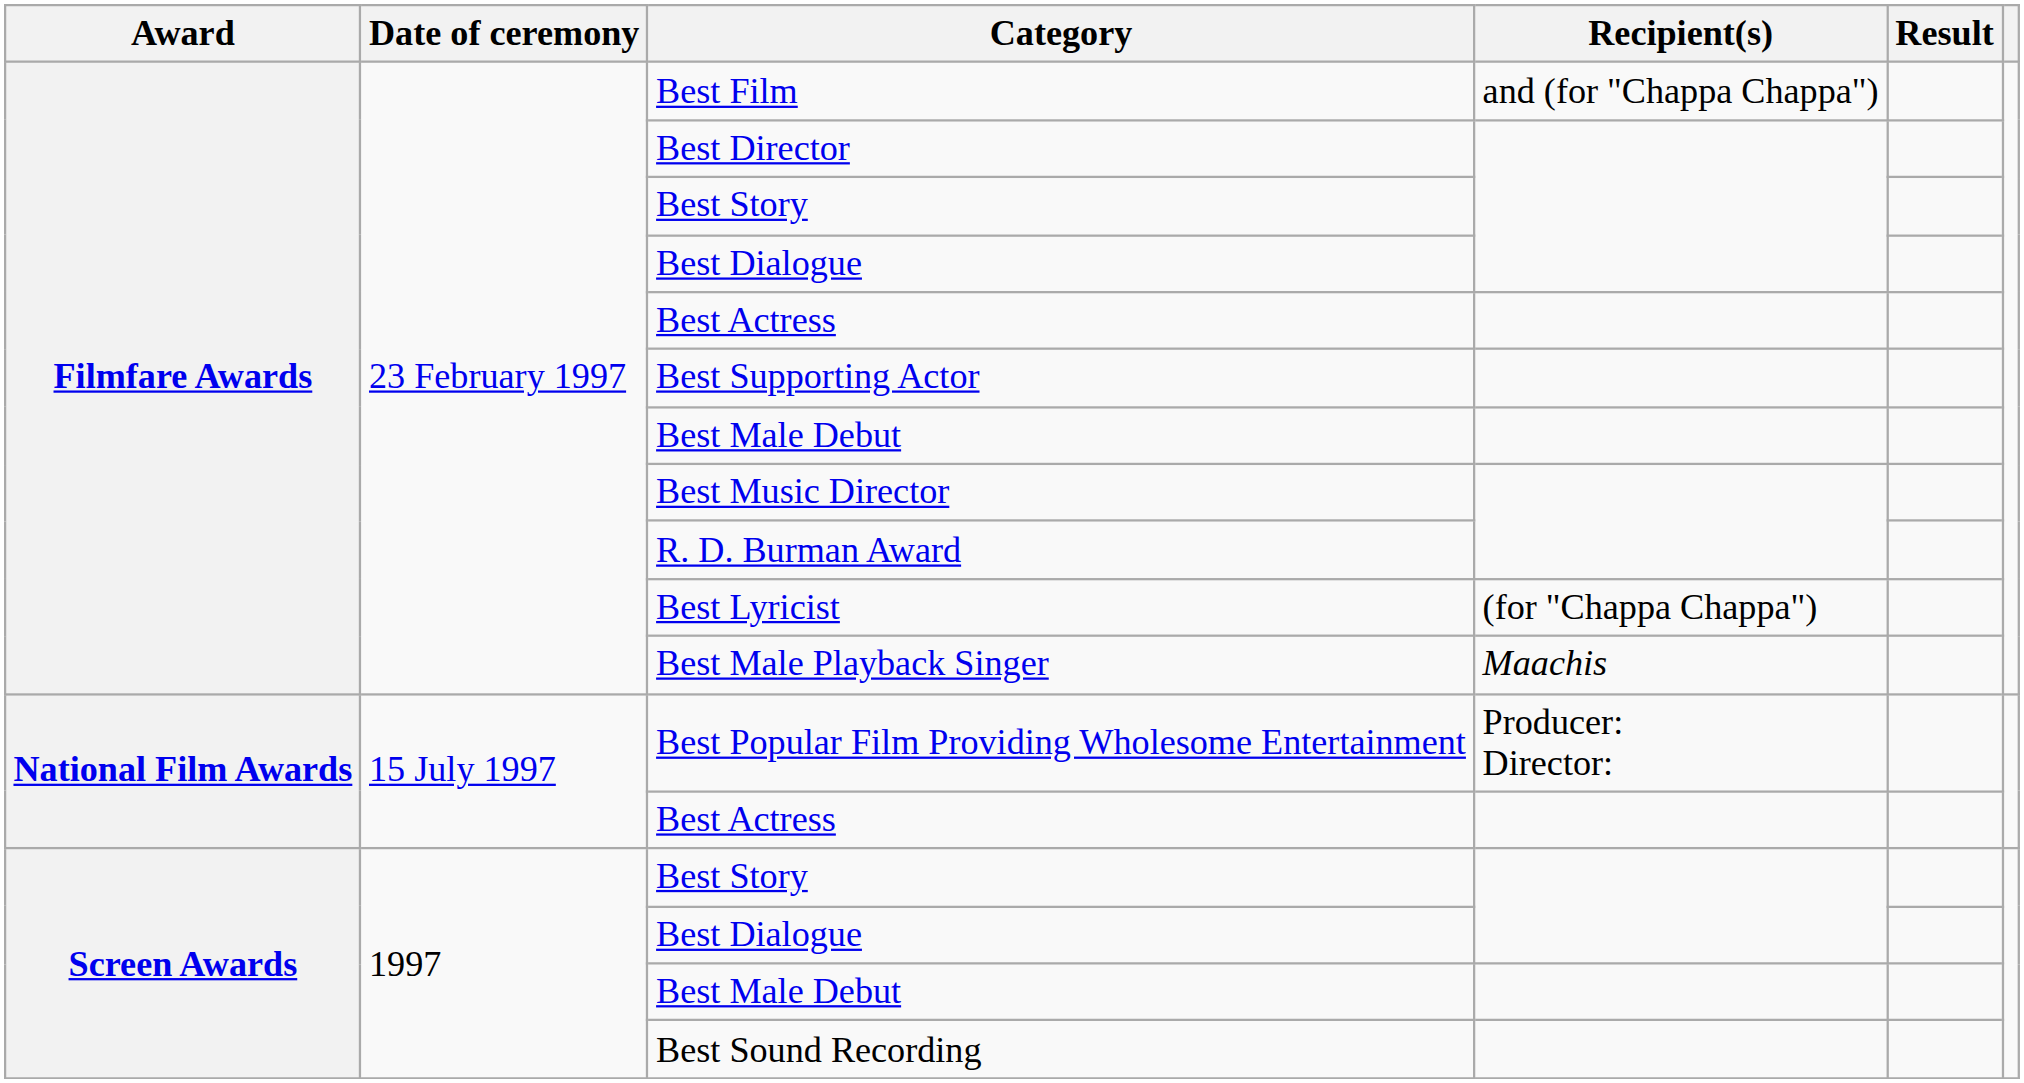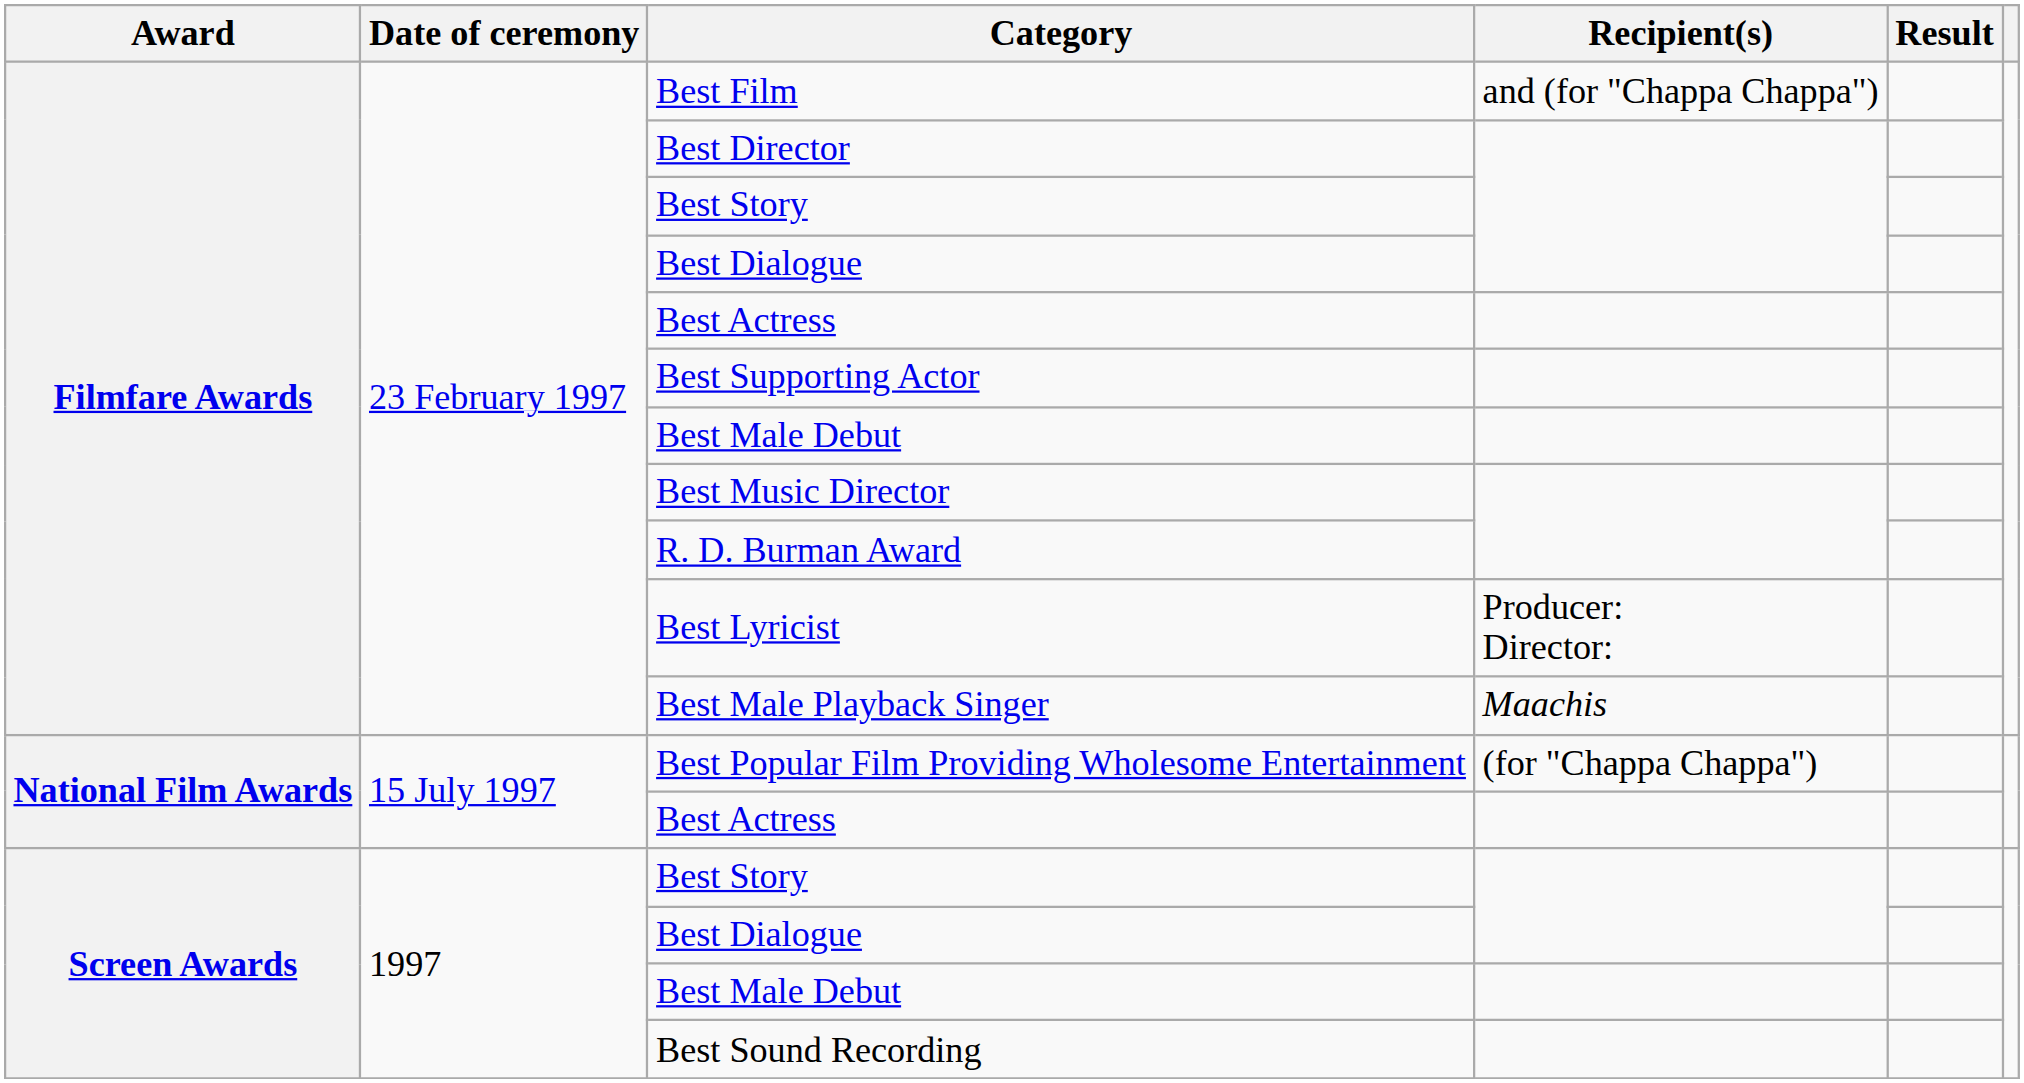Best Lyricist | Recipient(s): (for "Chappa Chappa") -> Producer: Director:
Best Popular Film Providing Wholesome Entertainment | Recipient(s): Producer: Director: -> (for "Chappa Chappa")
